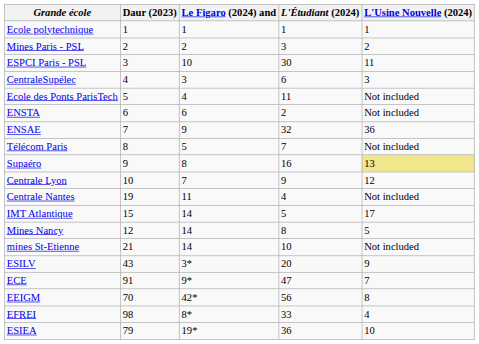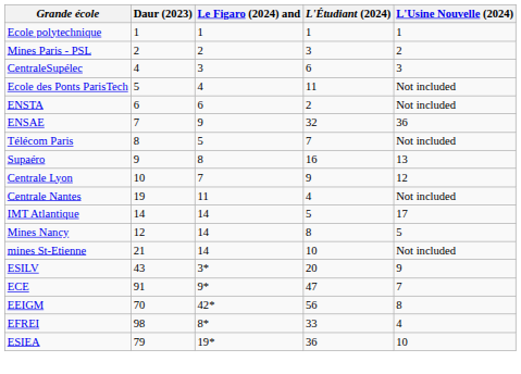- row: ESPCI Paris - PSL | 3 | 10 | 30 | 11
Supaéro | L'Usine Nouvelle (2024): khaki background -> no background
IMT Atlantique | Daur (2023): 15 -> 14
